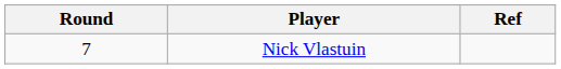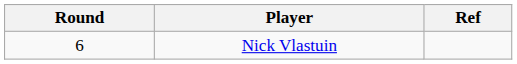Nick Vlastuin | Round: 7 -> 6
